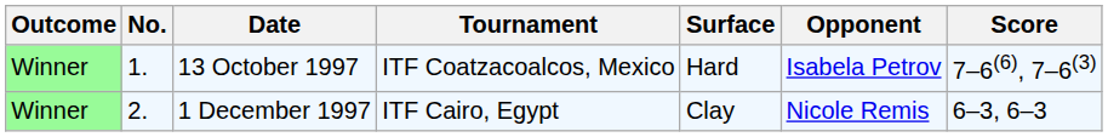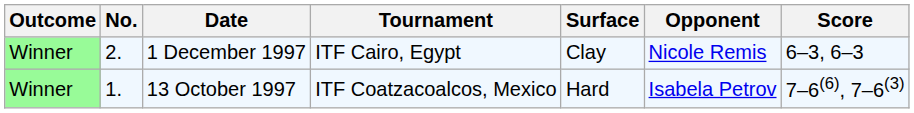rows swapped: 13 October 1997 <-> 1 December 1997
